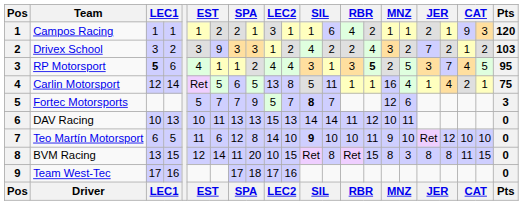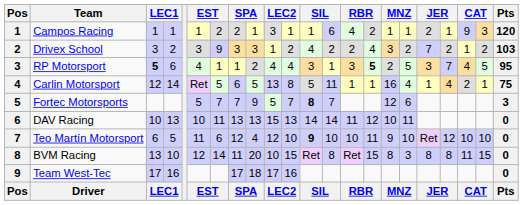Teo Martín Motorsport | column 9: 8 -> 4
Teo Martín Motorsport | column 10: 14 -> 12
BVM Racing | column 4: 15 -> 10
